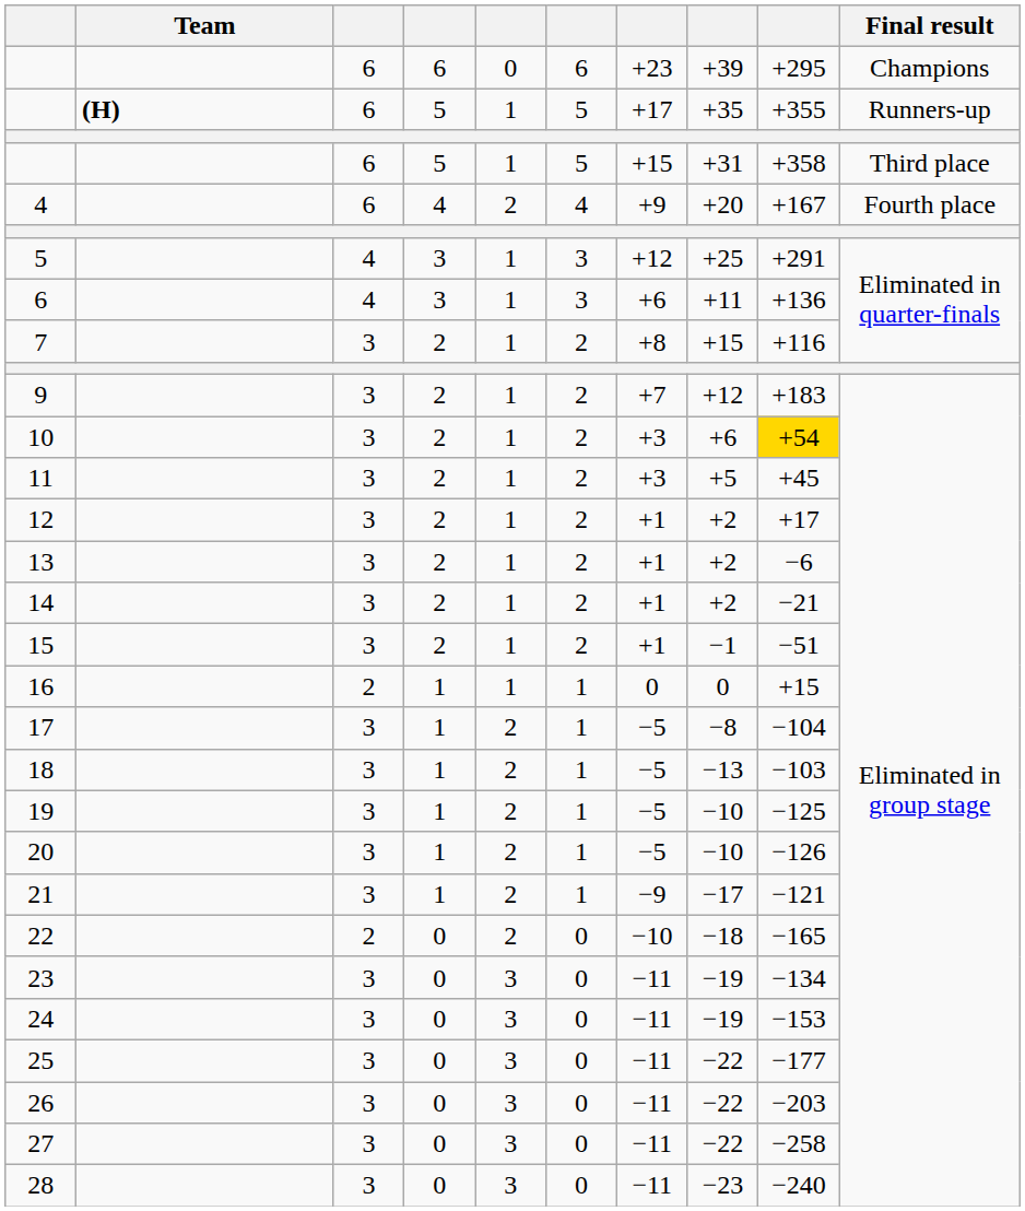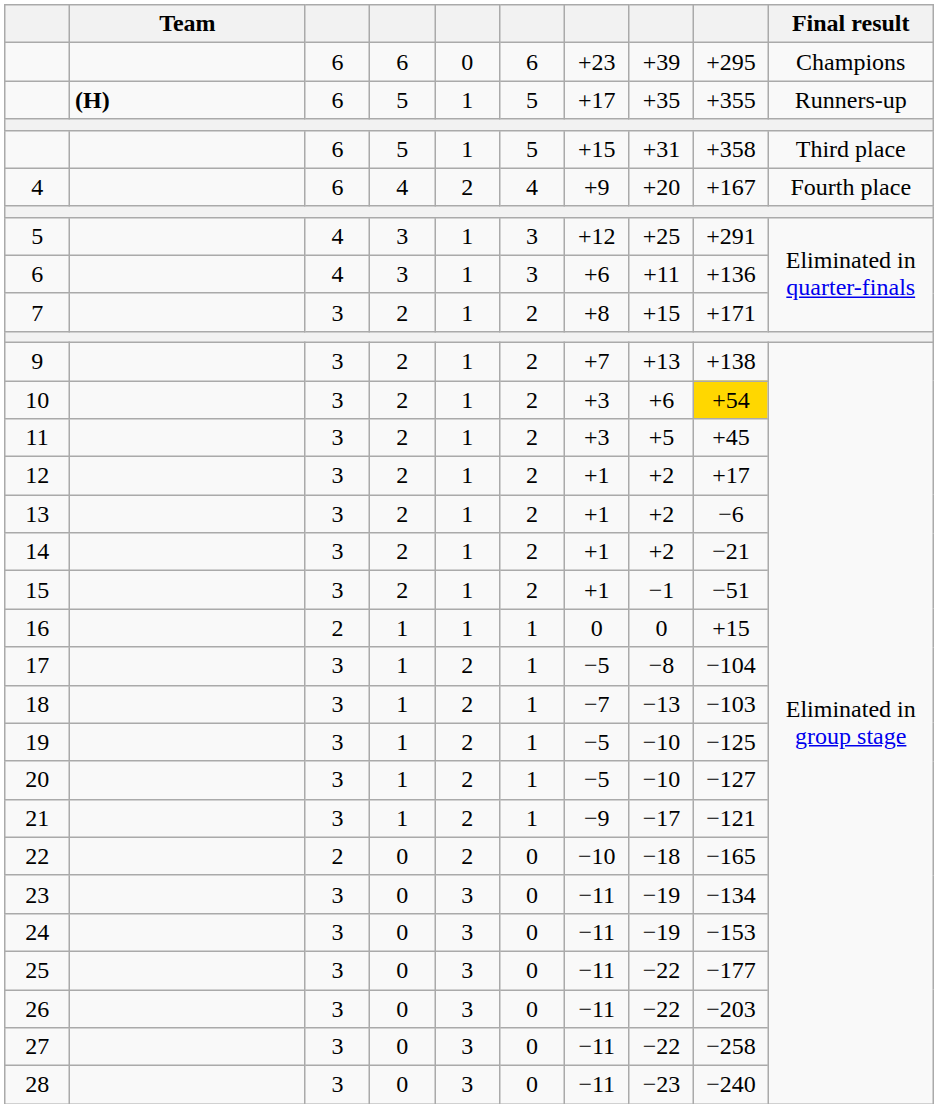7 | column 9: +116 -> +171
9 | column 8: +12 -> +13
9 | column 9: +183 -> +138
18 | column 7: −5 -> −7
20 | column 9: −126 -> −127
